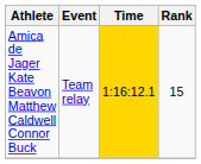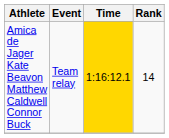Amica de Jager Kate Beavon Matthew Caldwell Connor Buck | Rank: 15 -> 14
